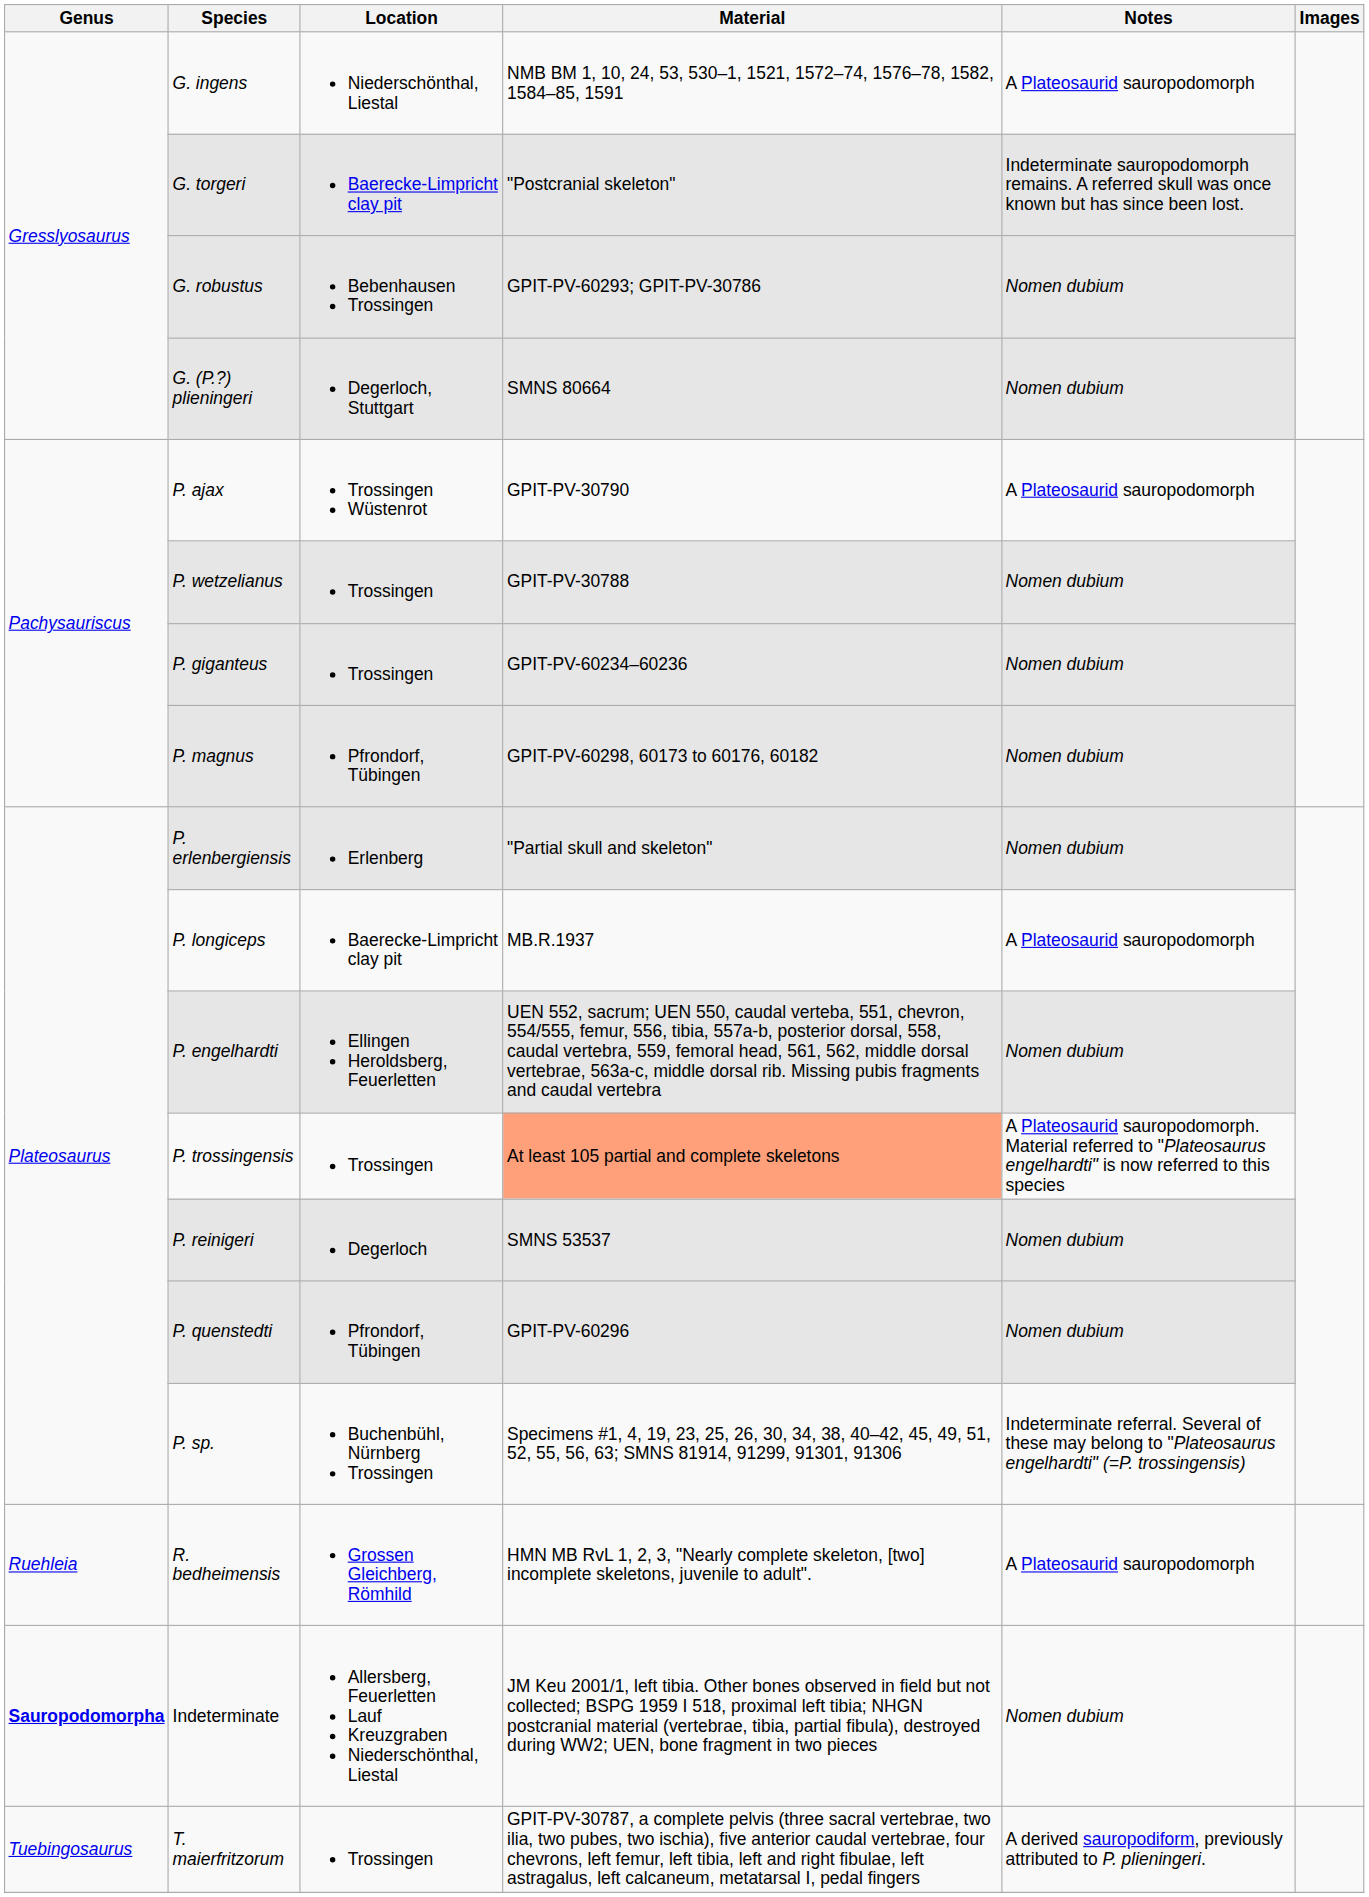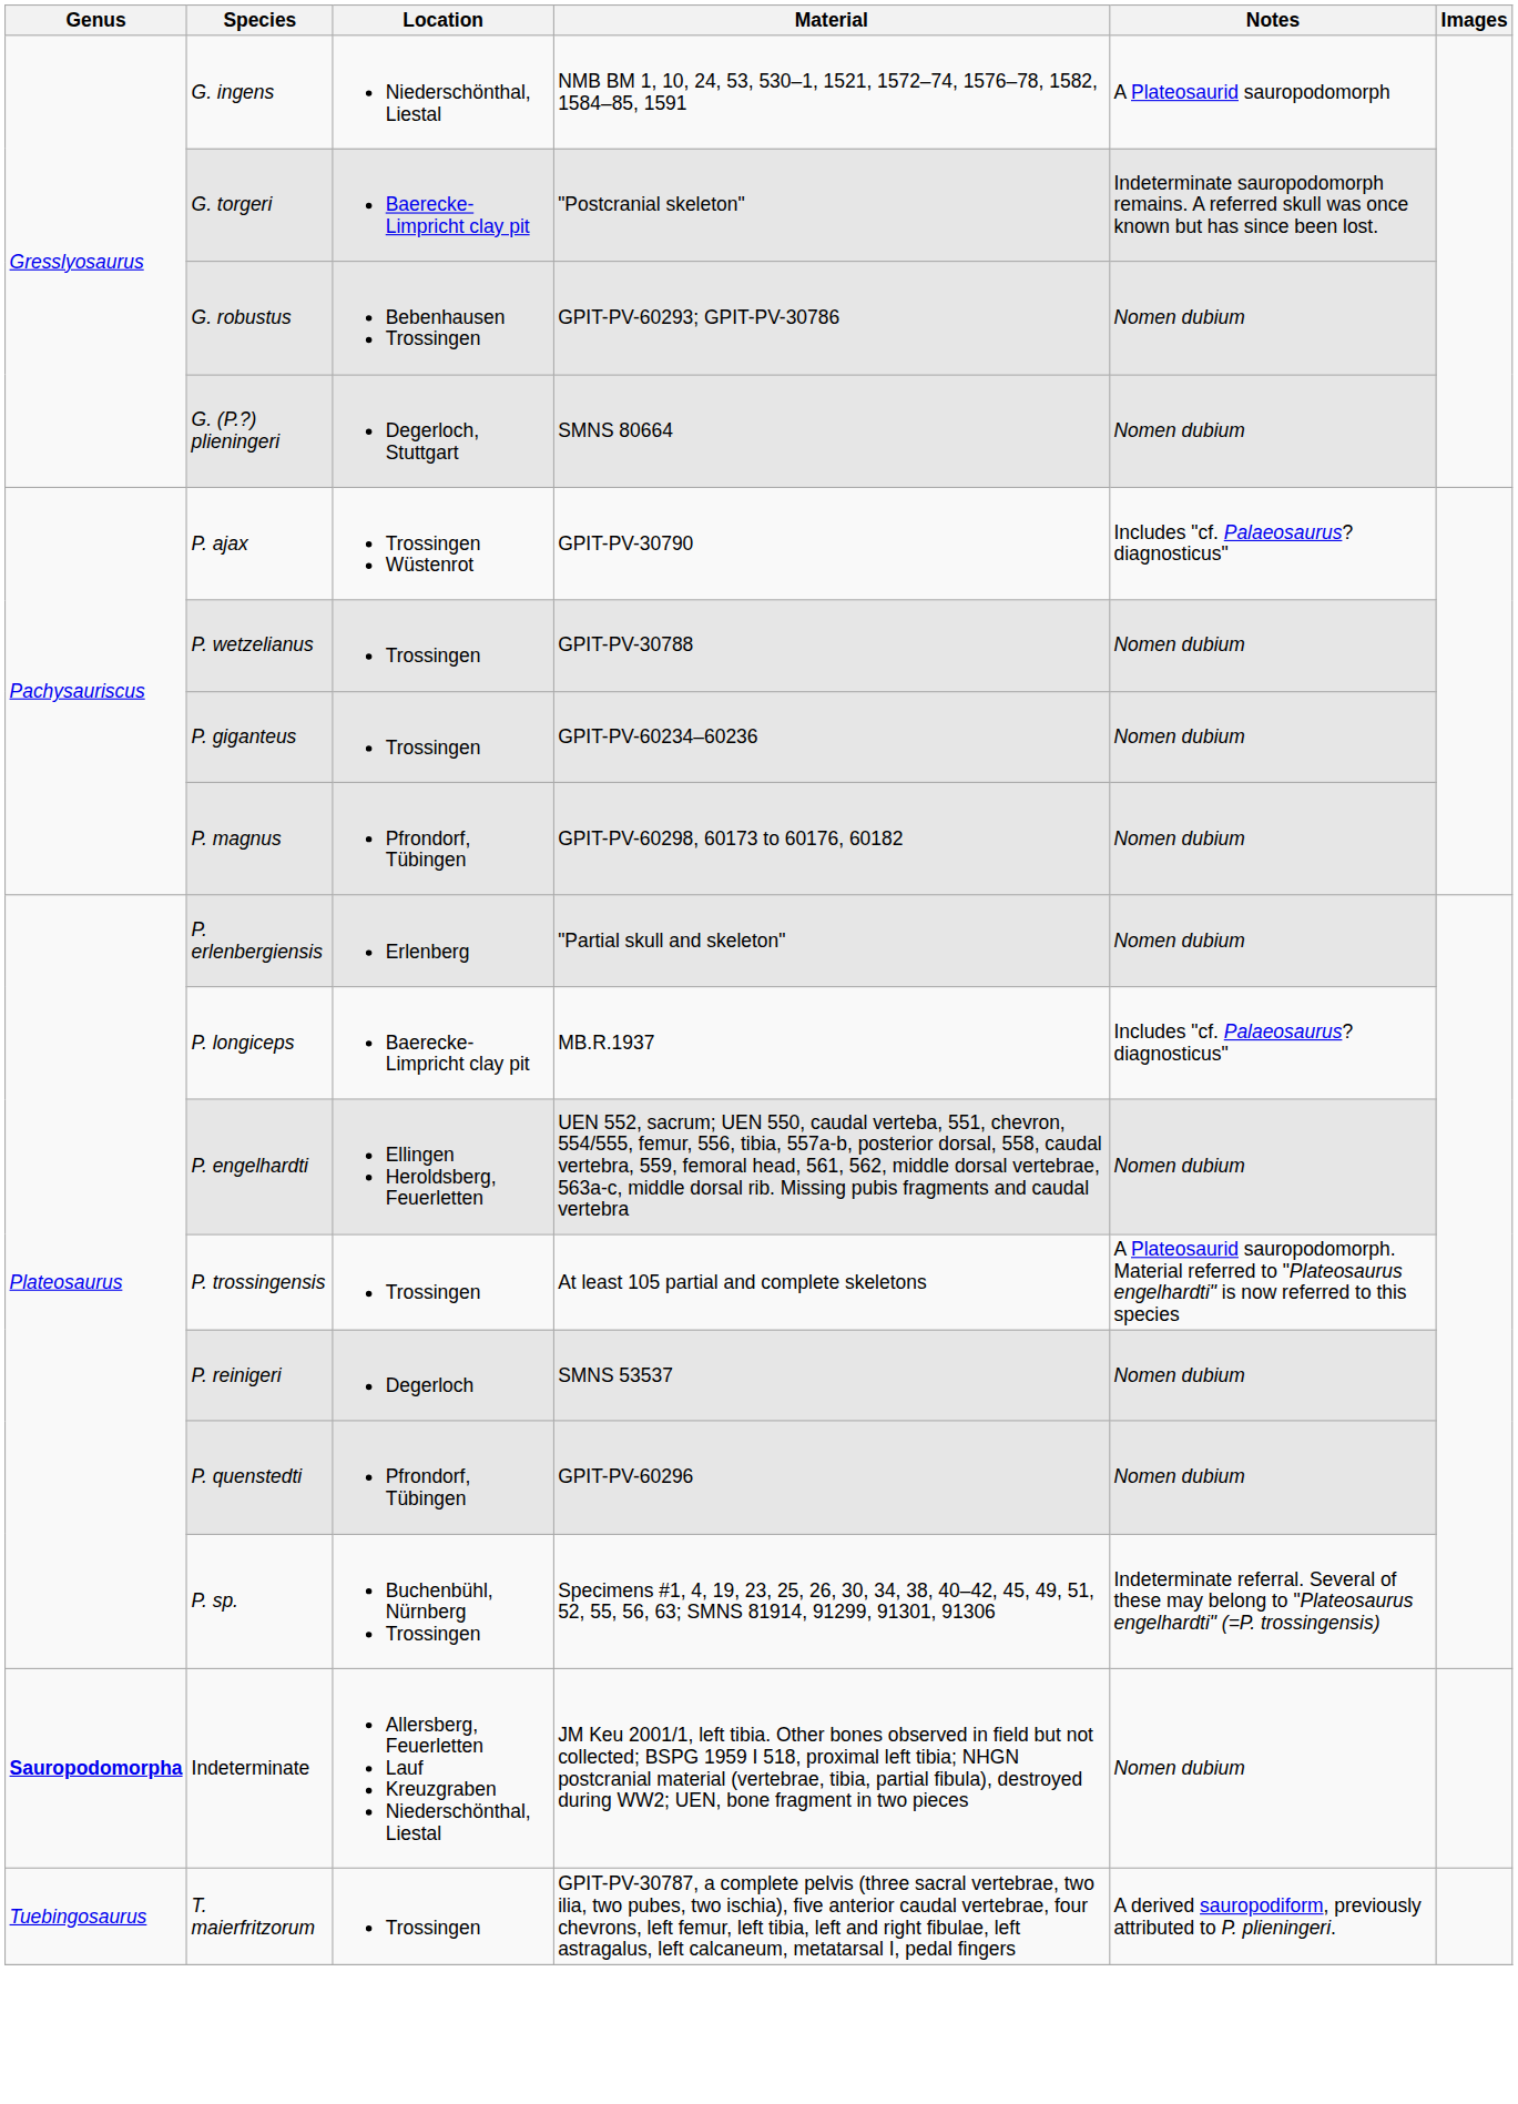P. ajax | Notes: A Plateosaurid sauropodomorph -> Includes "cf. Palaeosaurus? diagnosticus"
P. longiceps | Notes: A Plateosaurid sauropodomorph -> Includes "cf. Palaeosaurus? diagnosticus"
P. trossingensis | Material: lightsalmon background -> no background
- row: Ruehleia | R. bedheimensis | Grossen Gleichberg, Römhild | HMN MB RvL 1, 2, 3, "Nearly complete skeleton, [two] incomplete skeletons, juvenile to adult". | A Plateosaurid sauropodomorph
